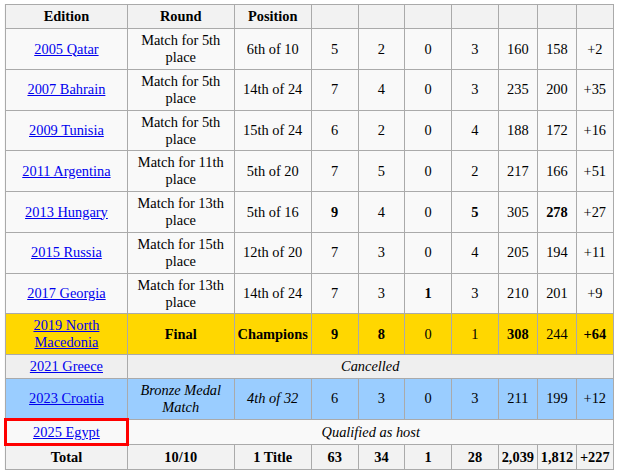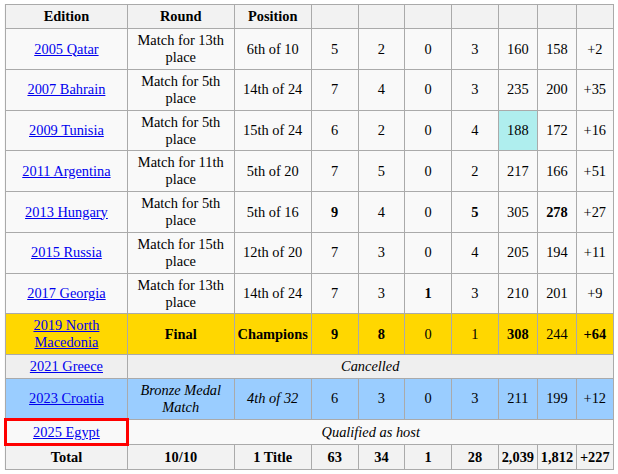2005 Qatar | Round: Match for 5th place -> Match for 13th place
2009 Tunisia | column 8: no background -> paleturquoise background
2013 Hungary | Round: Match for 13th place -> Match for 5th place
